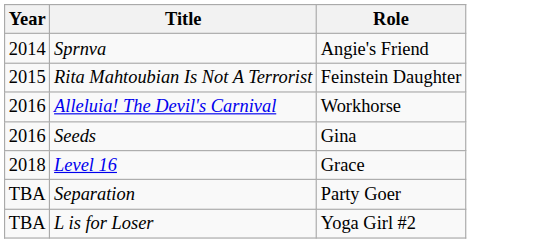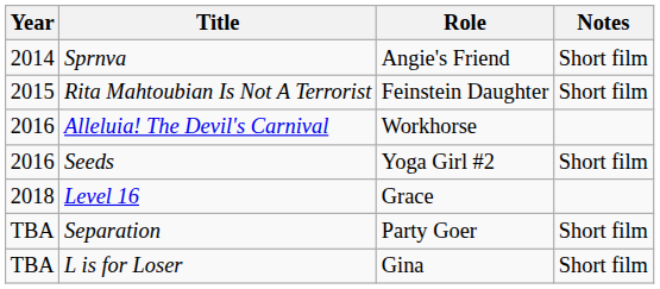+ column: Notes | Short film | Short film | Short film | Short film | Short film
Seeds | Role: Gina -> Yoga Girl #2
L is for Loser | Role: Yoga Girl #2 -> Gina
